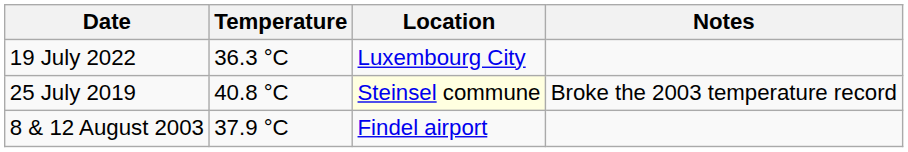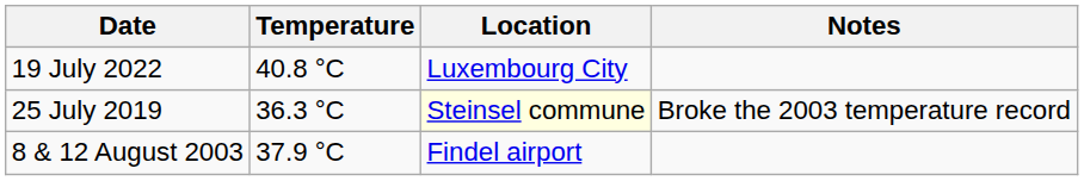19 July 2022 | Temperature: 36.3 °C -> 40.8 °C
25 July 2019 | Temperature: 40.8 °C -> 36.3 °C
